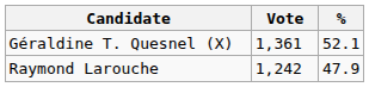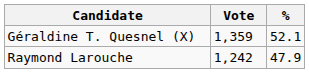Géraldine T. Quesnel (X) | Vote: 1,361 -> 1,359
